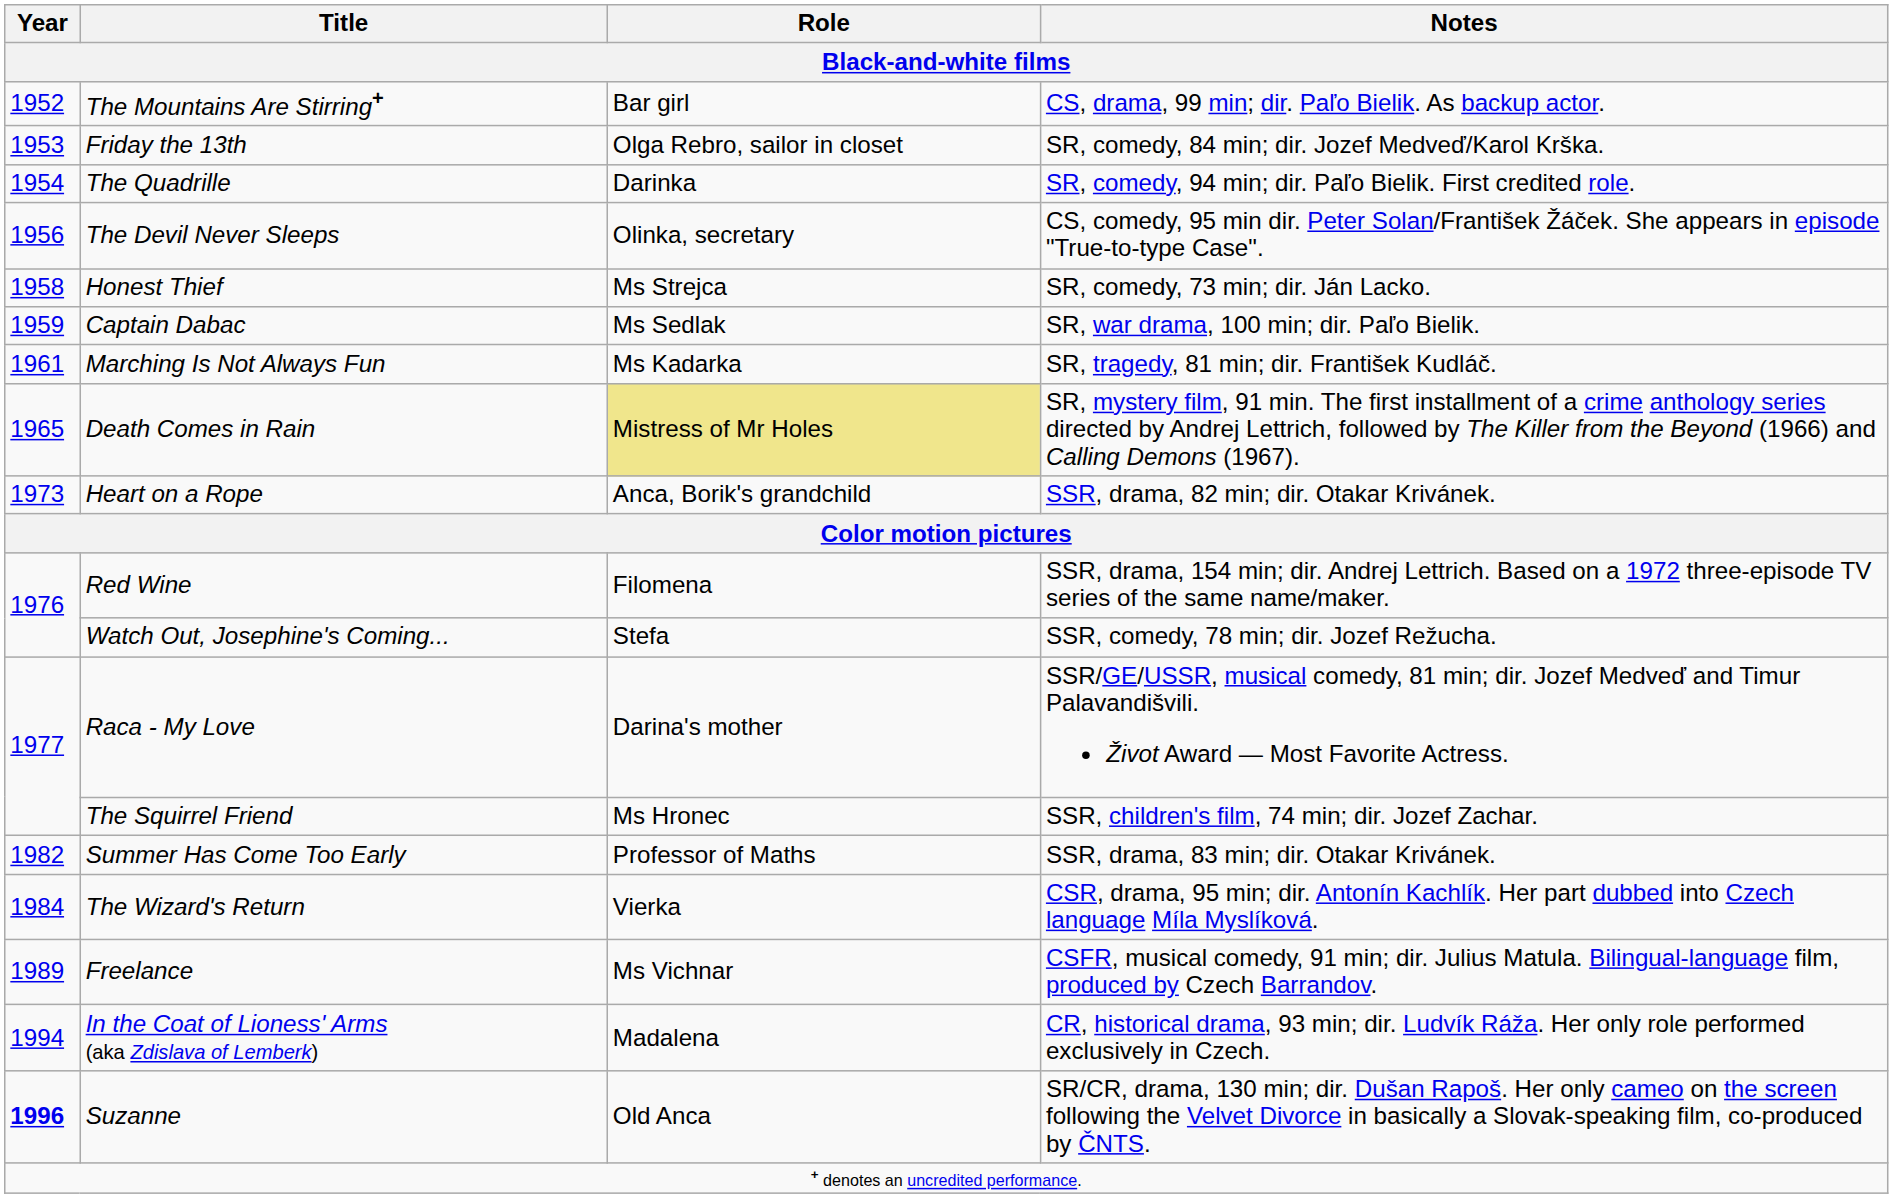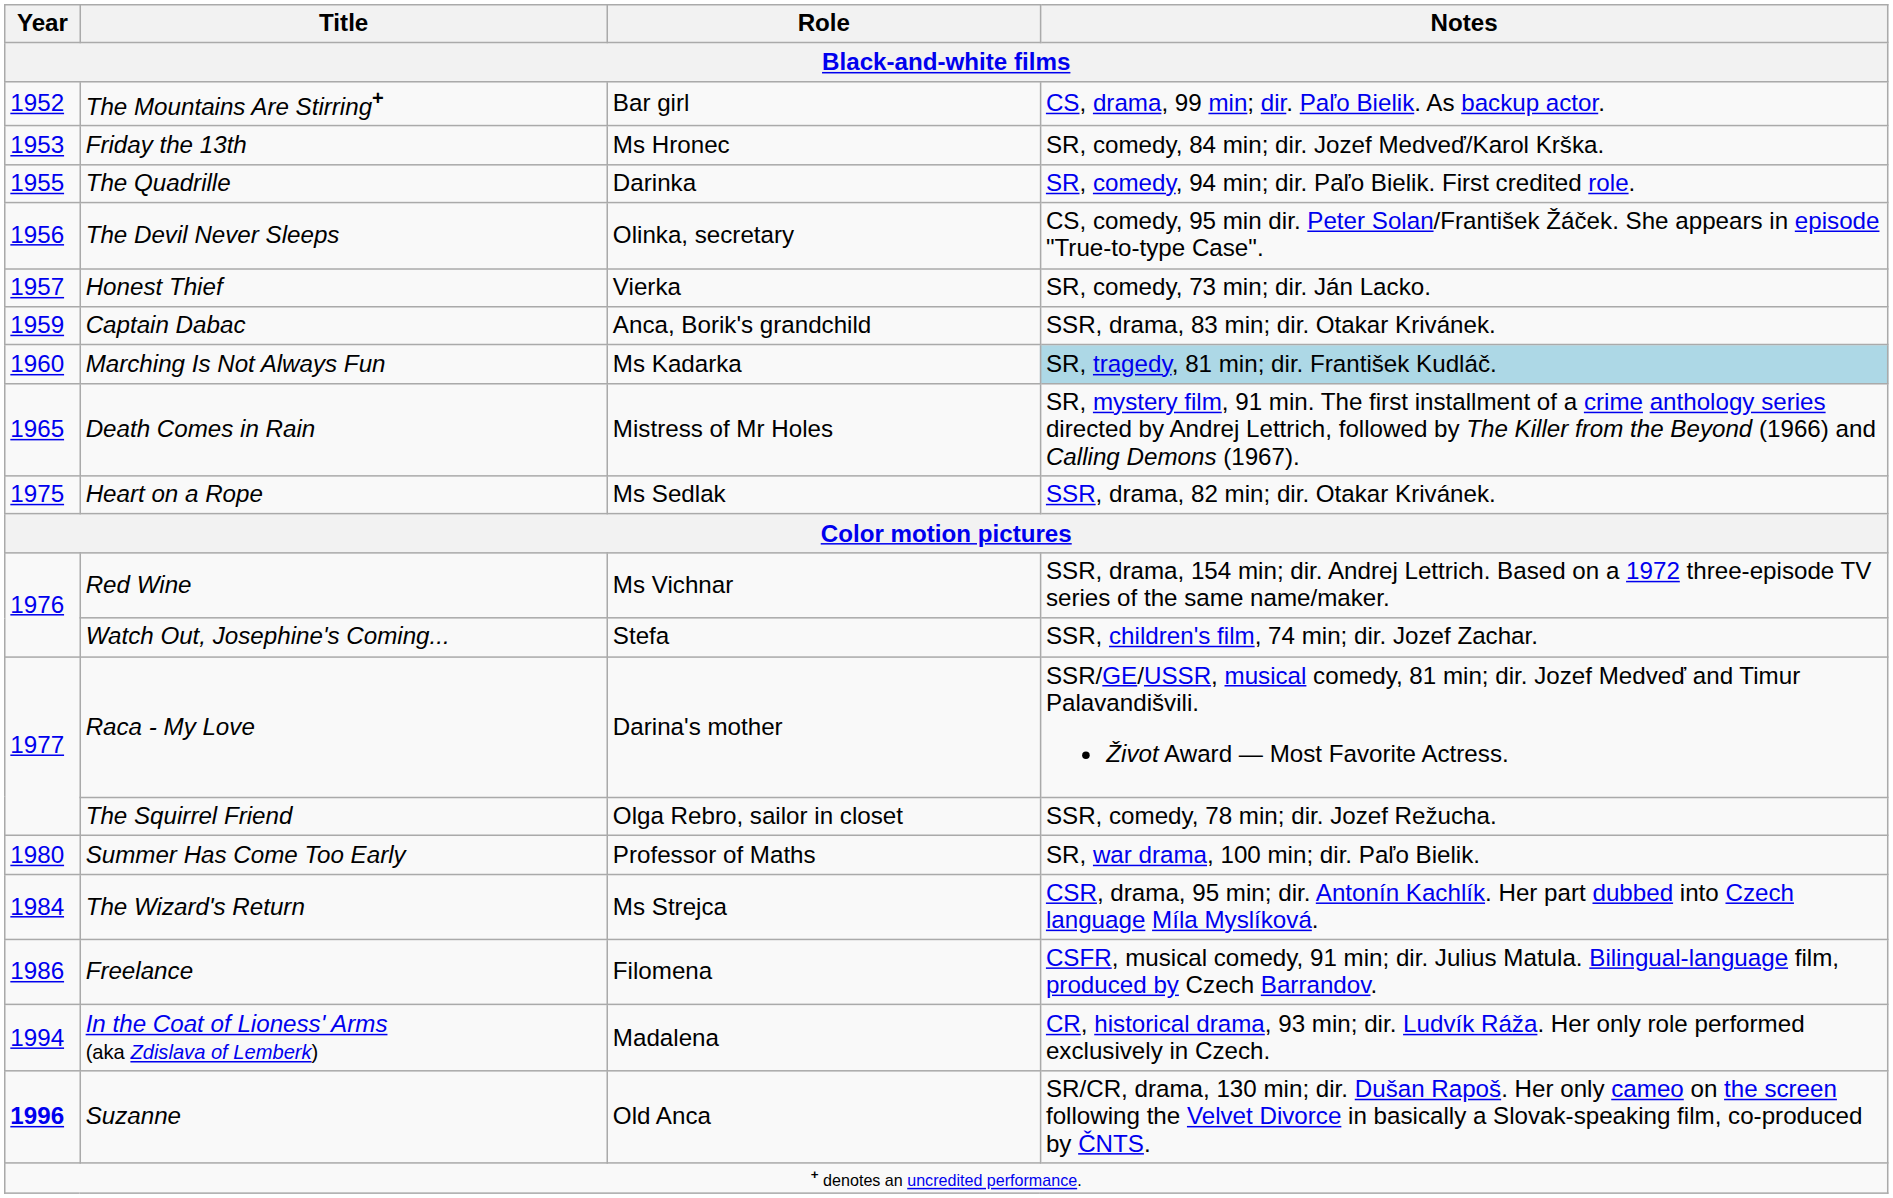Friday the 13th | Role / Black-and-white films: Olga Rebro, sailor in closet -> Ms Hronec
The Quadrille | Year / Black-and-white films: 1954 -> 1955
Honest Thief | Year / Black-and-white films: 1958 -> 1957
Honest Thief | Role / Black-and-white films: Ms Strejca -> Vierka
Captain Dabac | Role / Black-and-white films: Ms Sedlak -> Anca, Borik's grandchild
Captain Dabac | Notes / Black-and-white films: SR, war drama, 100 min; dir. Paľo Bielik. -> SSR, drama, 83 min; dir. Otakar Krivánek.
Marching Is Not Always Fun | Year / Black-and-white films: 1961 -> 1960
Marching Is Not Always Fun | Notes / Black-and-white films: no background -> lightblue background
Death Comes in Rain | Role / Black-and-white films: khaki background -> no background
Heart on a Rope | Year / Black-and-white films: 1973 -> 1975
Heart on a Rope | Role / Black-and-white films: Anca, Borik's grandchild -> Ms Sedlak
Red Wine | Role / Black-and-white films: Filomena -> Ms Vichnar
Watch Out, Josephine's Coming... | Notes / Black-and-white films: SSR, comedy, 78 min; dir. Jozef Režucha. -> SSR, children's film, 74 min; dir. Jozef Zachar.
The Squirrel Friend | Role / Black-and-white films: Ms Hronec -> Olga Rebro, sailor in closet
The Squirrel Friend | Notes / Black-and-white films: SSR, children's film, 74 min; dir. Jozef Zachar. -> SSR, comedy, 78 min; dir. Jozef Režucha.
Summer Has Come Too Early | Year / Black-and-white films: 1982 -> 1980
Summer Has Come Too Early | Notes / Black-and-white films: SSR, drama, 83 min; dir. Otakar Krivánek. -> SR, war drama, 100 min; dir. Paľo Bielik.
The Wizard's Return | Role / Black-and-white films: Vierka -> Ms Strejca
Freelance | Year / Black-and-white films: 1989 -> 1986
Freelance | Role / Black-and-white films: Ms Vichnar -> Filomena
